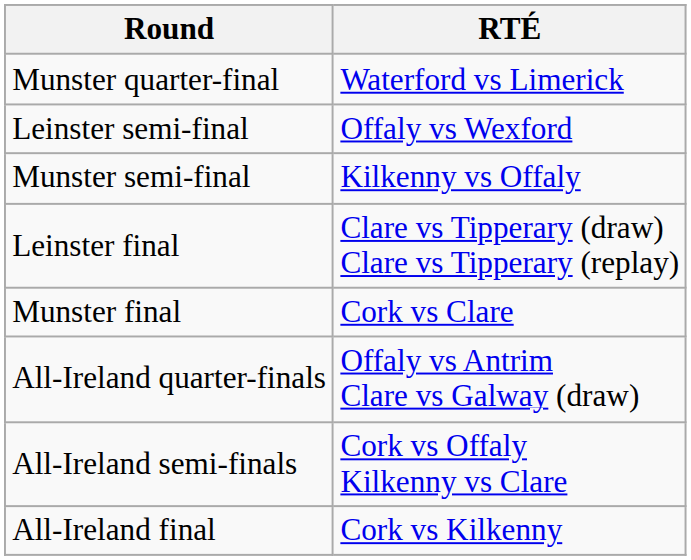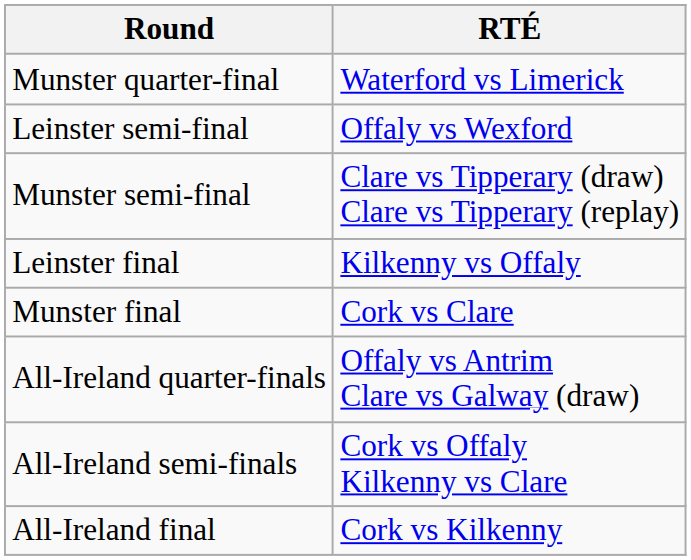Munster semi-final | RTÉ: Kilkenny vs Offaly -> Clare vs Tipperary (draw) Clare vs Tipperary (replay)
Leinster final | RTÉ: Clare vs Tipperary (draw) Clare vs Tipperary (replay) -> Kilkenny vs Offaly
